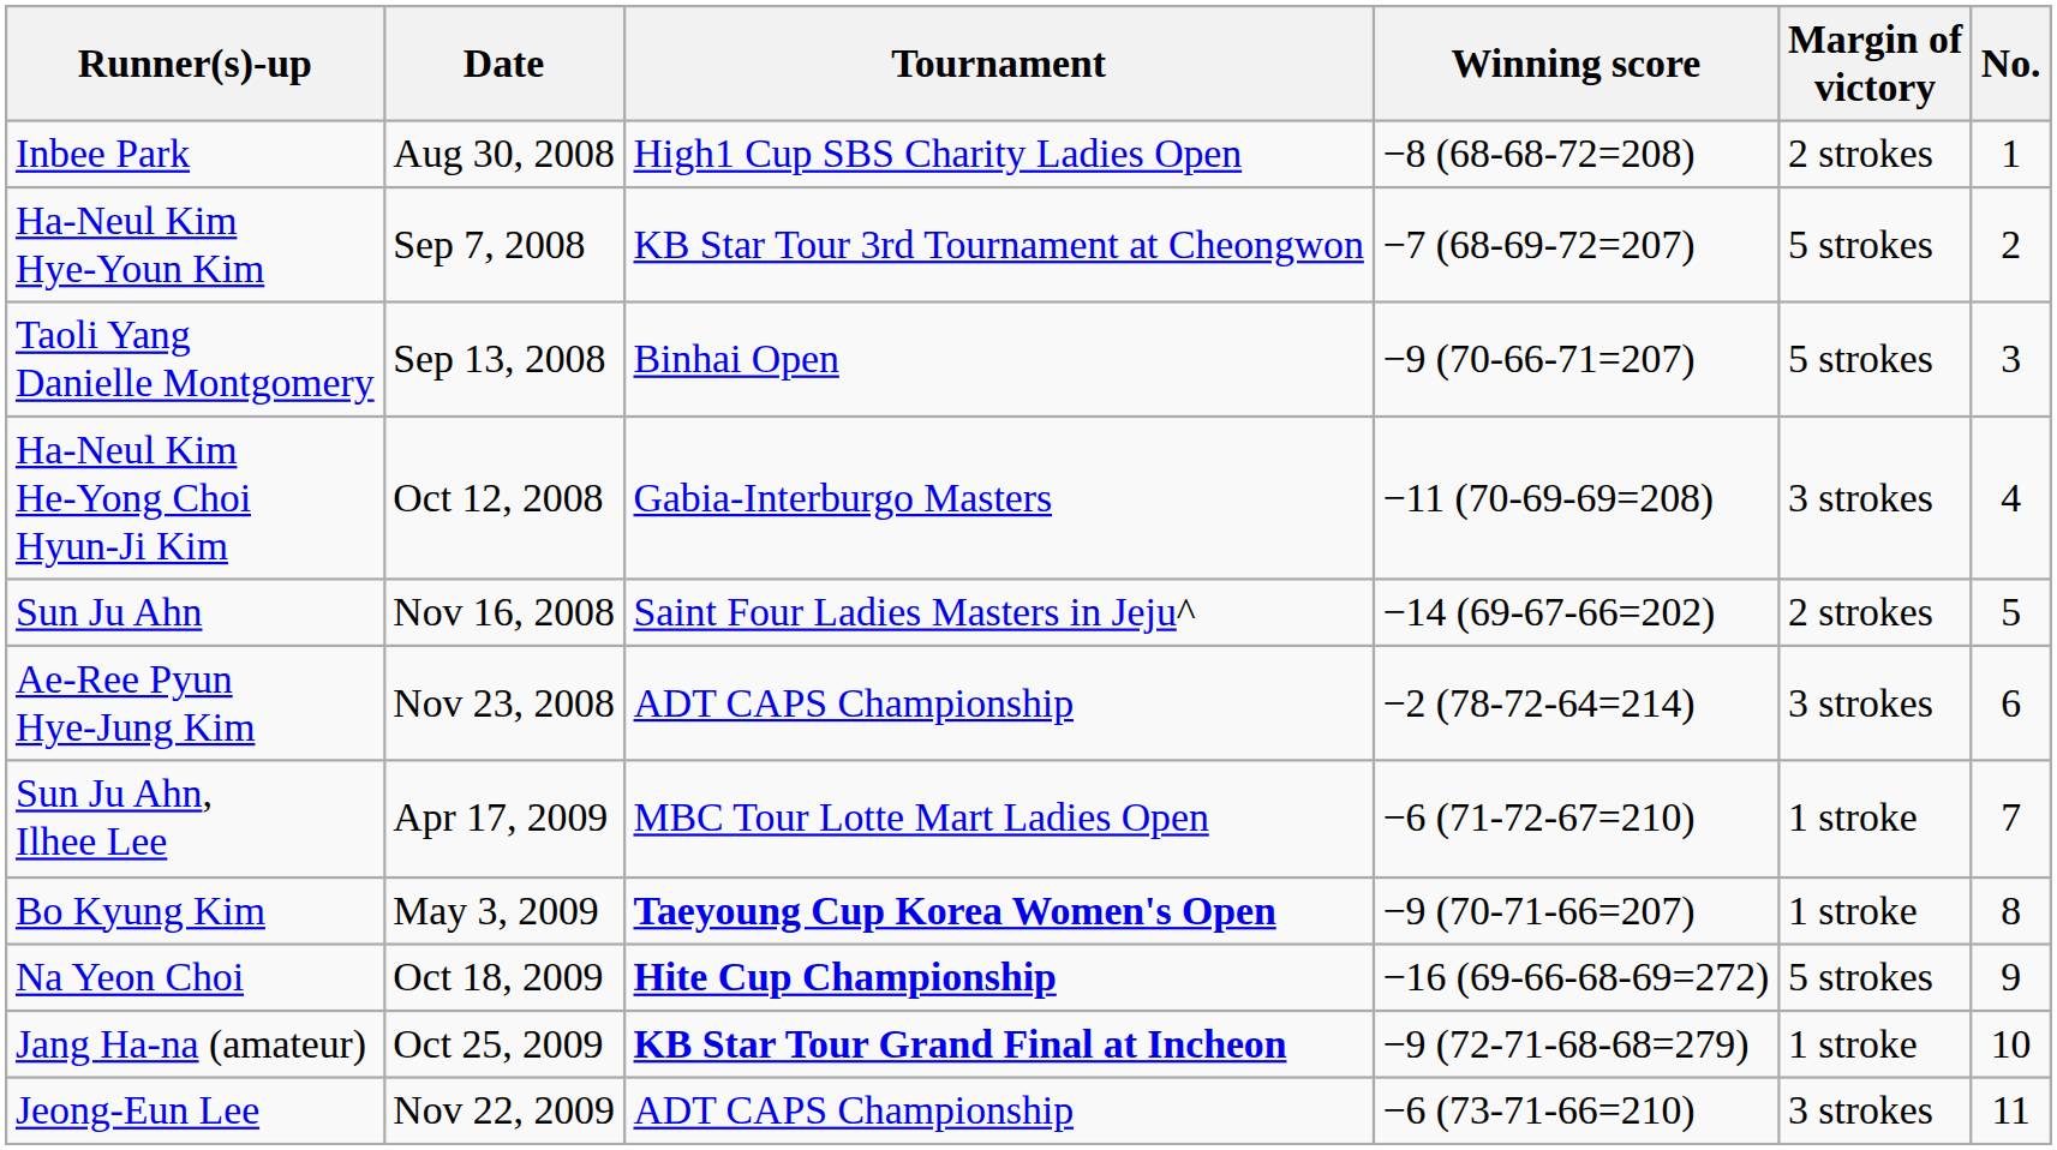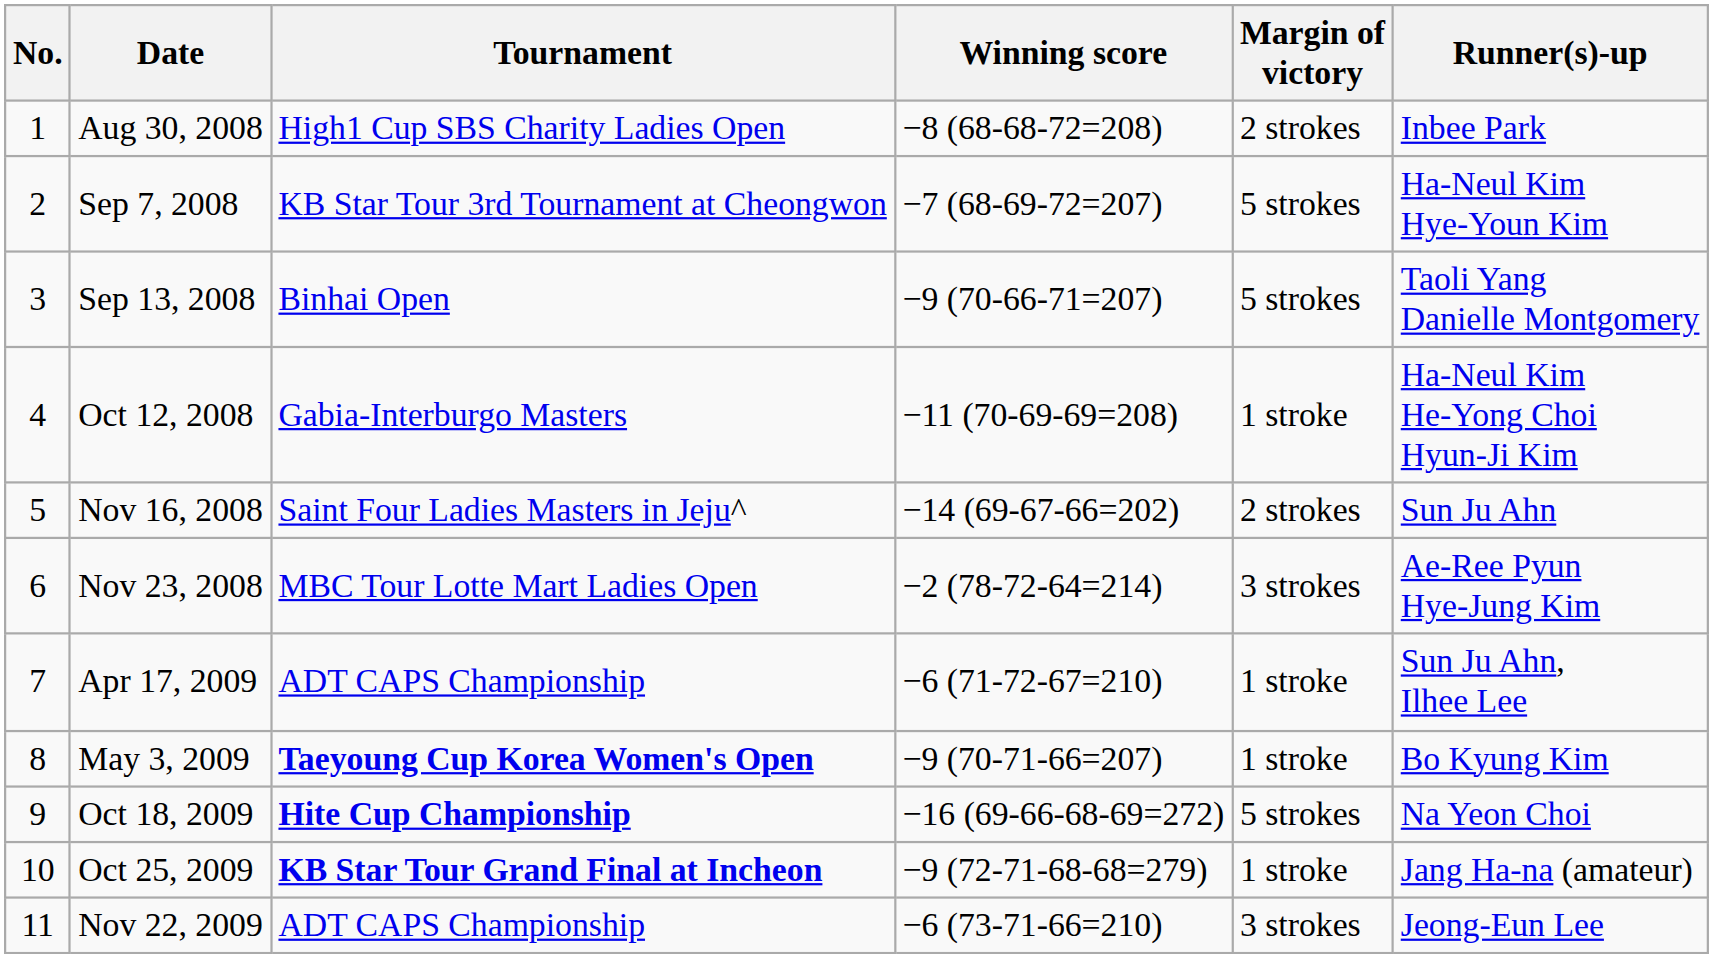columns swapped: No. <-> Runner(s)-up
Oct 12, 2008 | Margin of victory: 3 strokes -> 1 stroke
Nov 23, 2008 | Tournament: ADT CAPS Championship -> MBC Tour Lotte Mart Ladies Open
Apr 17, 2009 | Tournament: MBC Tour Lotte Mart Ladies Open -> ADT CAPS Championship
